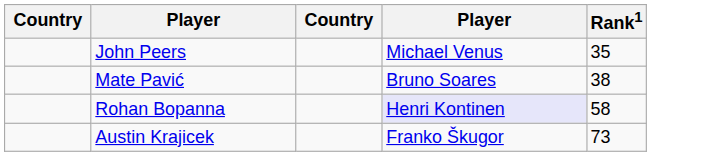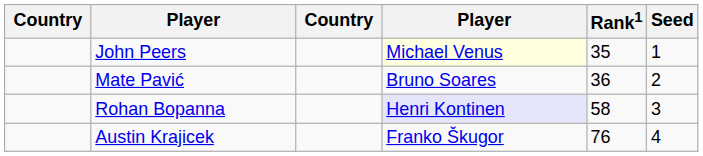+ column: Seed | 1 | 2 | 3 | 4
John Peers | column 4: no background -> lightyellow background
Mate Pavić | Rank1: 38 -> 36
Austin Krajicek | Rank1: 73 -> 76
